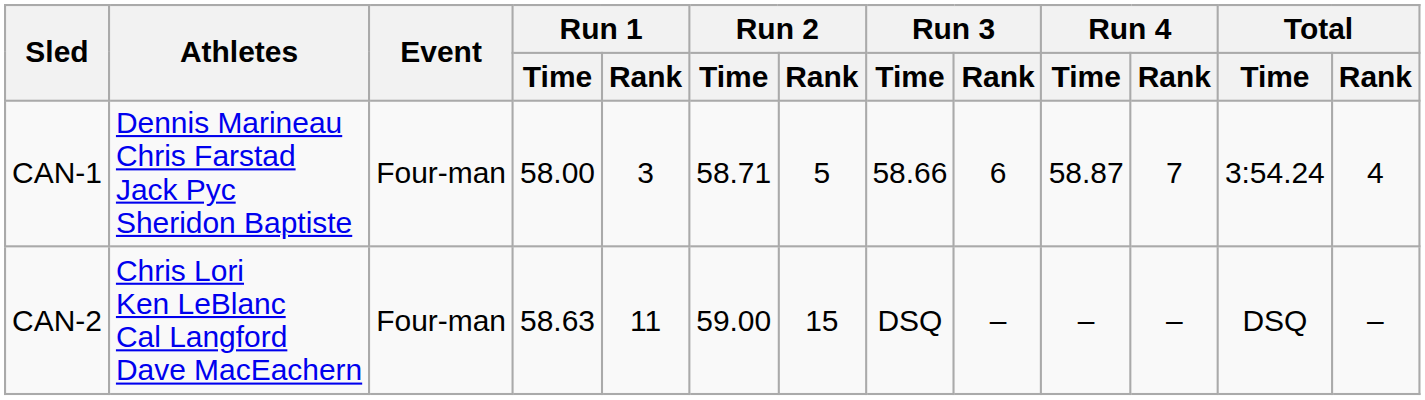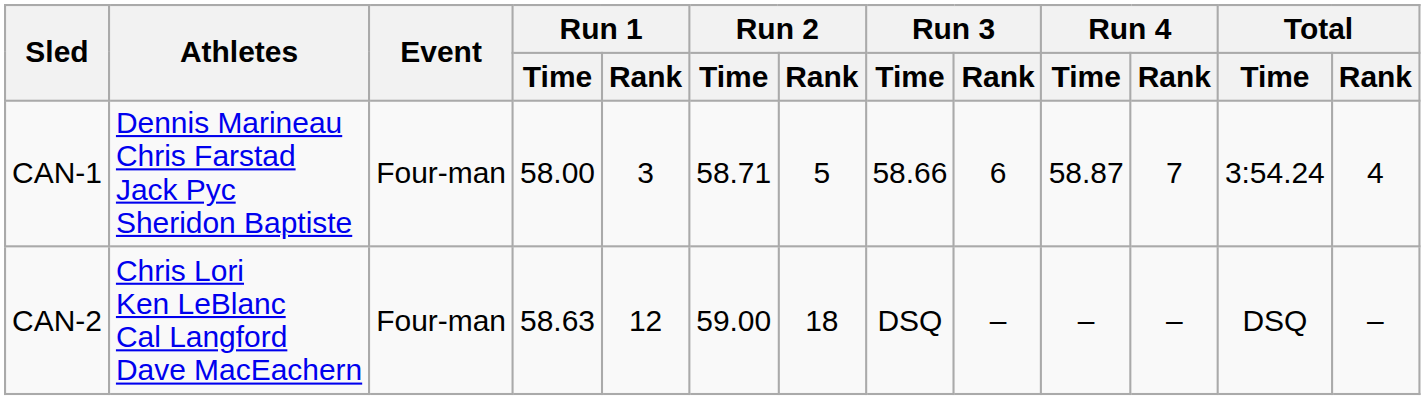CAN-2 | Run 1 / Rank: 11 -> 12
CAN-2 | Run 2 / Rank: 15 -> 18
